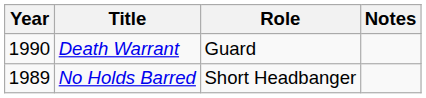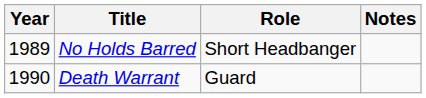rows swapped: No Holds Barred <-> Death Warrant
